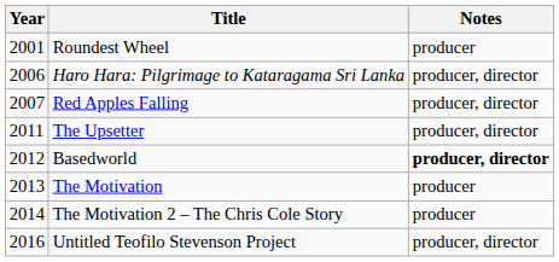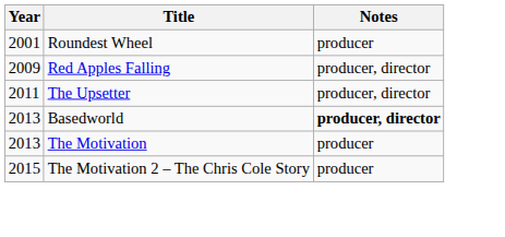- row: 2006 | Haro Hara: Pilgrimage to Kataragama Sri Lanka | producer, director
Red Apples Falling | Year: 2007 -> 2009
Basedworld | Year: 2012 -> 2013
The Motivation 2 – The Chris Cole Story | Year: 2014 -> 2015
- row: 2016 | Untitled Teofilo Stevenson Project | producer, director
